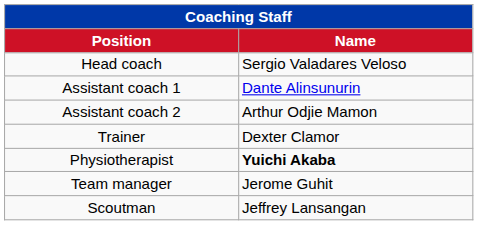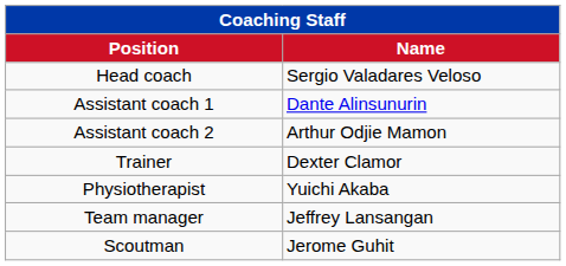Physiotherapist | Name: bold -> normal
Team manager | Name: Jerome Guhit -> Jeffrey Lansangan
Scoutman | Name: Jeffrey Lansangan -> Jerome Guhit
